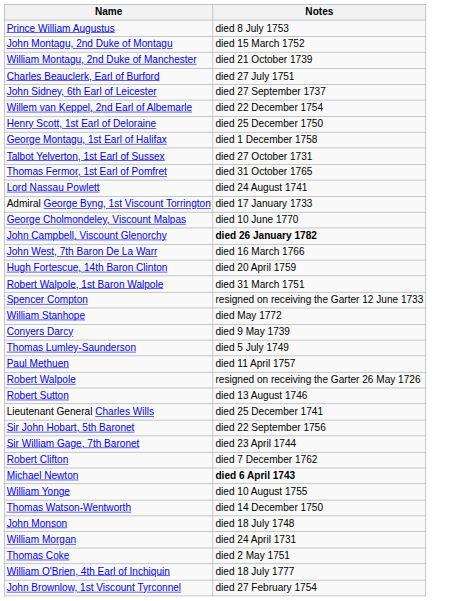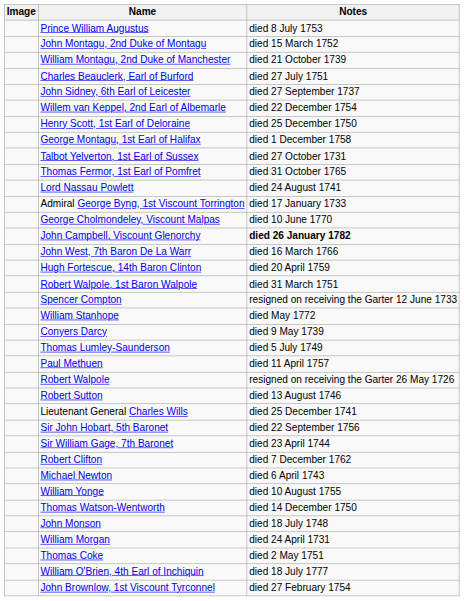+ column: Image
Michael Newton | Notes: bold -> normal
